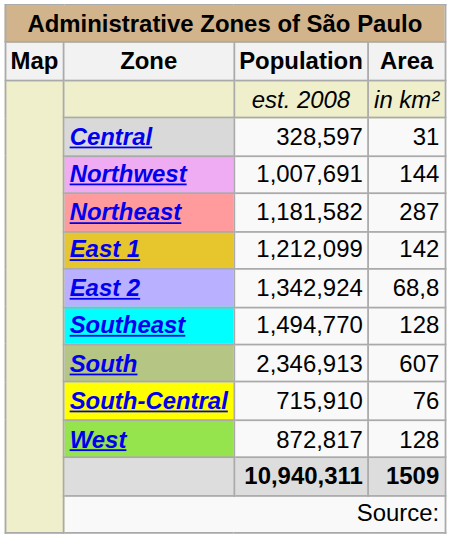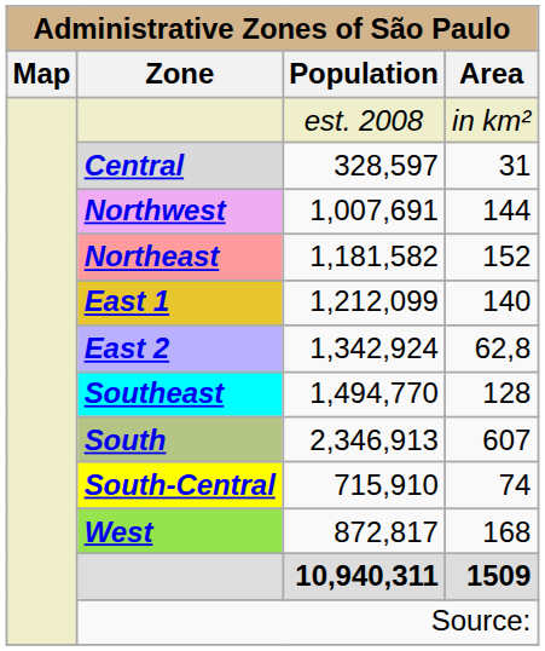Northeast | Area: 287 -> 152
East 1 | Area: 142 -> 140
East 2 | Area: 68,8 -> 62,8
South-Central | Area: 76 -> 74
West | Area: 128 -> 168
